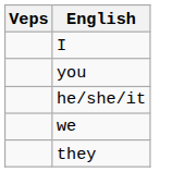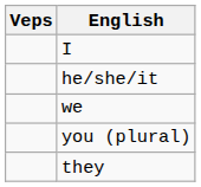- row: you
+ row: you (plural)
